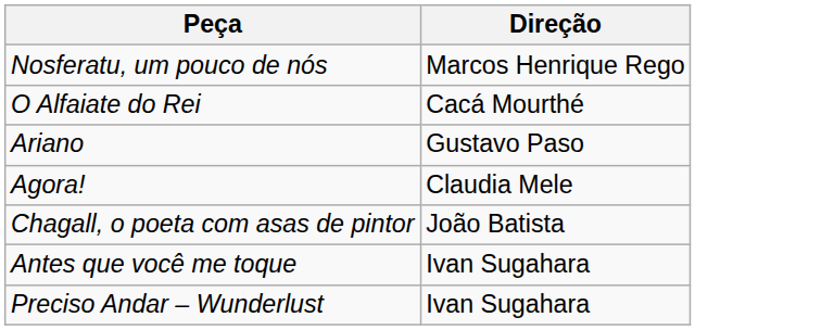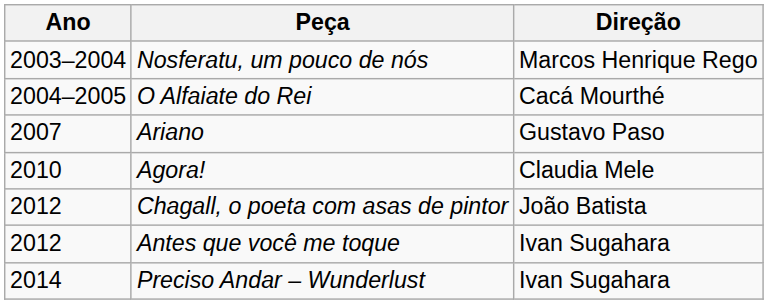+ column: Ano | 2003–2004 | 2004–2005 | 2007 | 2010 | 2012 | 2012 | 2014
